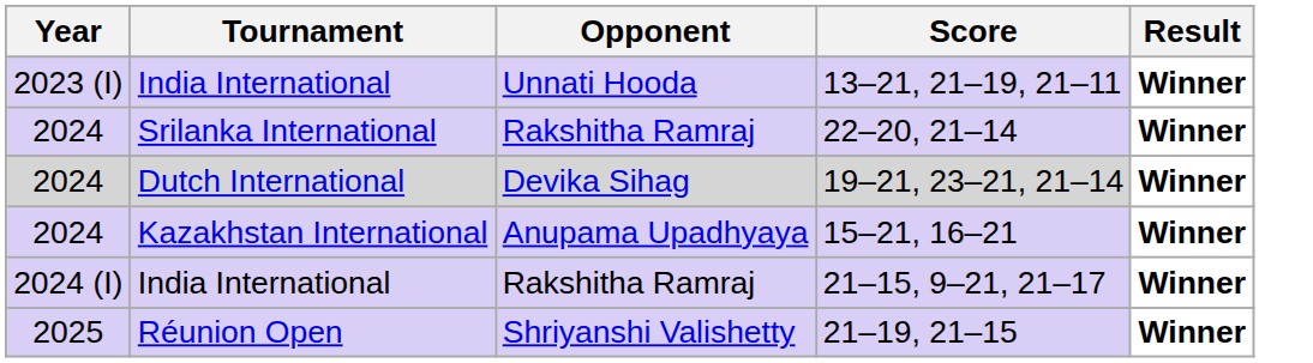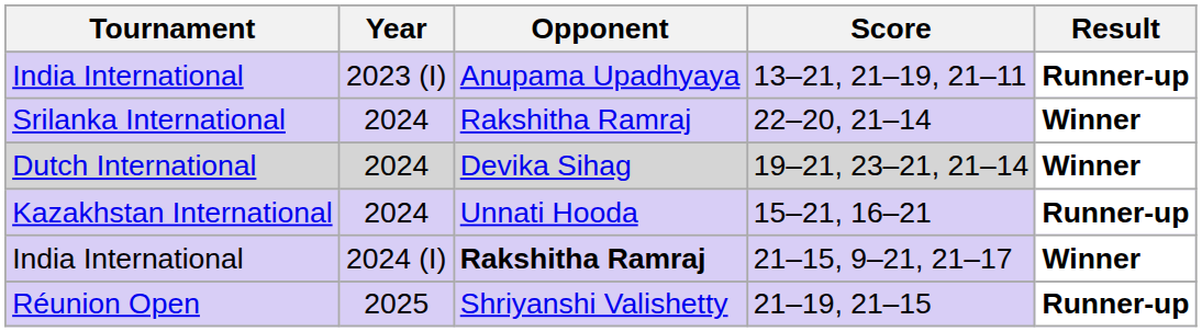columns swapped: Year <-> Tournament
13–21, 21–19, 21–11 | Opponent: Unnati Hooda -> Anupama Upadhyaya
13–21, 21–19, 21–11 | Result: Winner -> Runner-up
15–21, 16–21 | Opponent: Anupama Upadhyaya -> Unnati Hooda
15–21, 16–21 | Result: Winner -> Runner-up
21–15, 9–21, 21–17 | Opponent: normal -> bold
21–19, 21–15 | Result: Winner -> Runner-up
